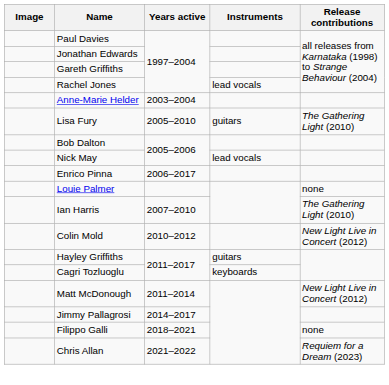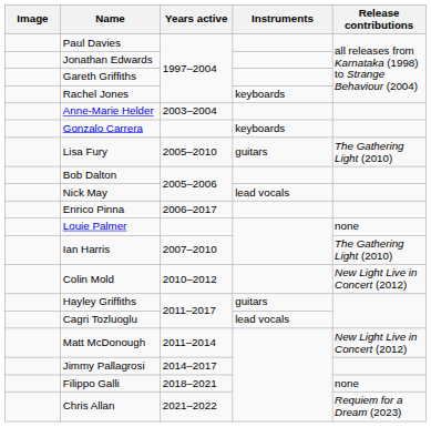Rachel Jones | Instruments: lead vocals -> keyboards
+ row: Gonzalo Carrera | keyboards
Cagri Tozluoglu | Instruments: keyboards -> lead vocals
